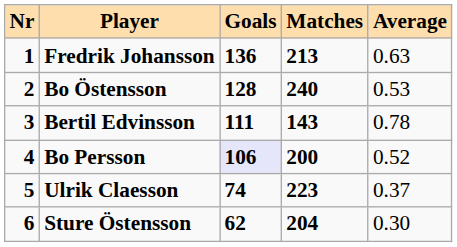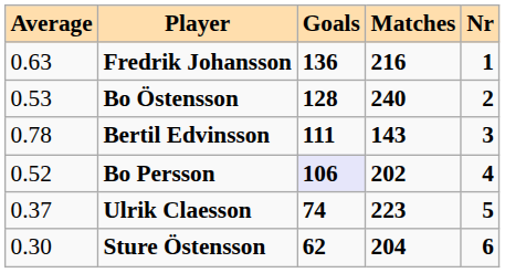columns swapped: Nr <-> Average
Fredrik Johansson | Matches: 213 -> 216
Bo Persson | Matches: 200 -> 202
